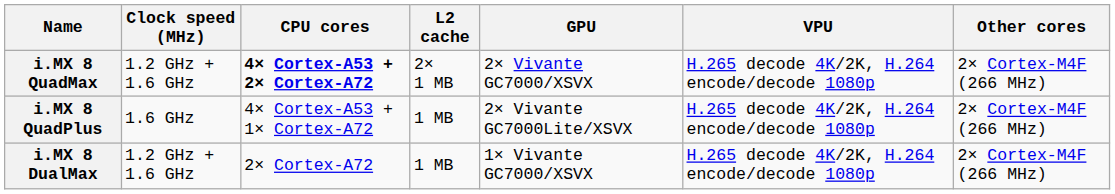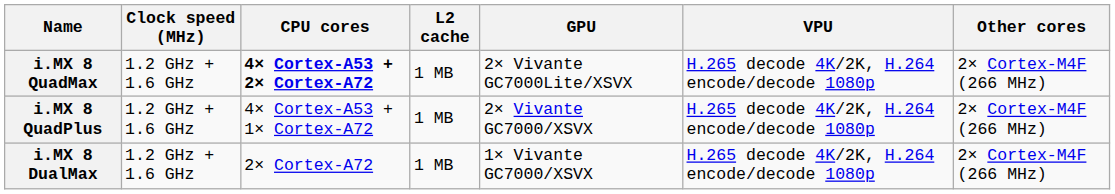i.MX 8 QuadMax | L2 cache: 2× 1 MB -> 1 MB
i.MX 8 QuadMax | GPU: 2× Vivante GC7000/XSVX -> 2× Vivante GC7000Lite/XSVX
i.MX 8 QuadPlus | Clock speed (MHz): 1.6 GHz -> 1.2 GHz + 1.6 GHz
i.MX 8 QuadPlus | GPU: 2× Vivante GC7000Lite/XSVX -> 2× Vivante GC7000/XSVX
